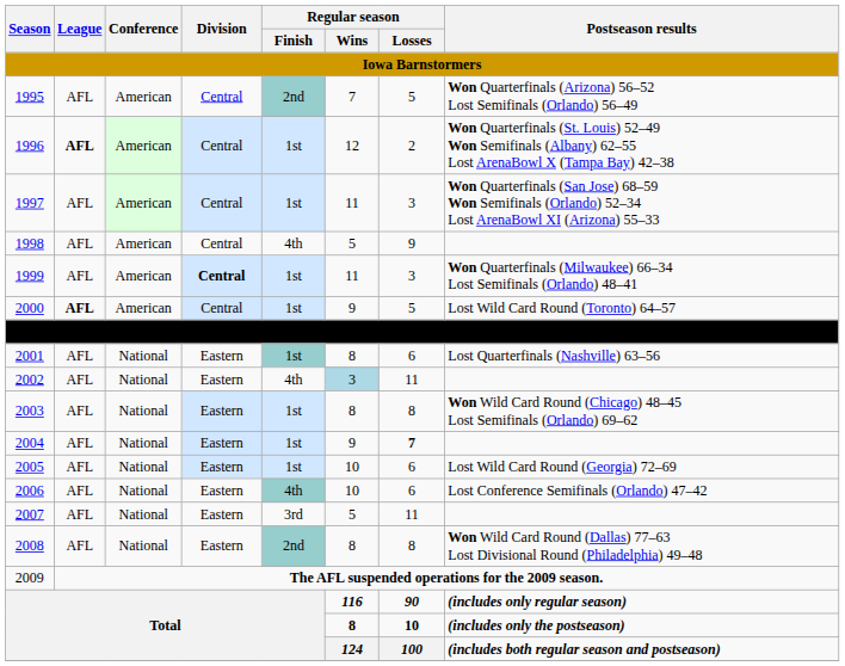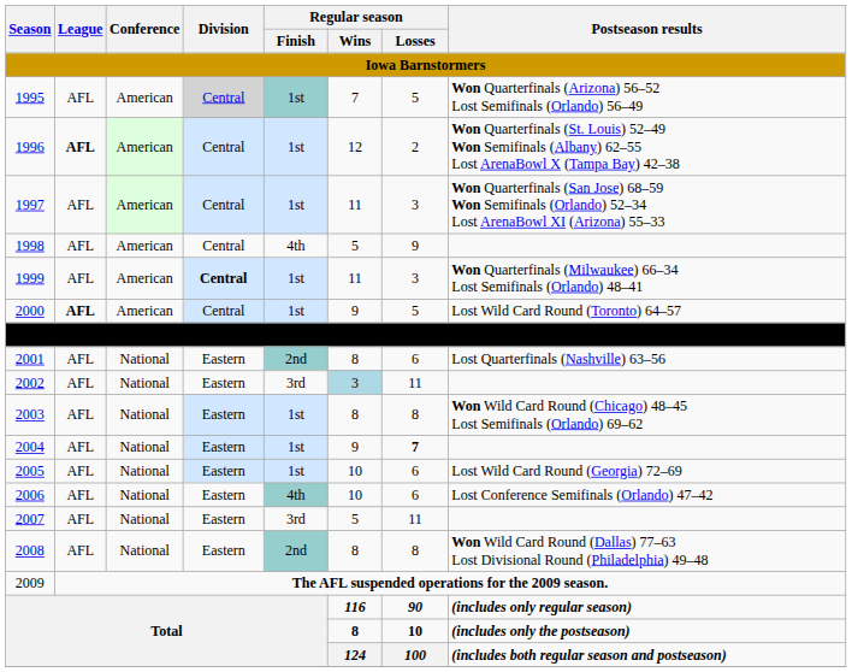1995 | Division: no background -> lightgrey background
1995 | Regular season / Finish: 2nd -> 1st
2001 | Regular season / Finish: 1st -> 2nd
2002 | Regular season / Finish: 4th -> 3rd
